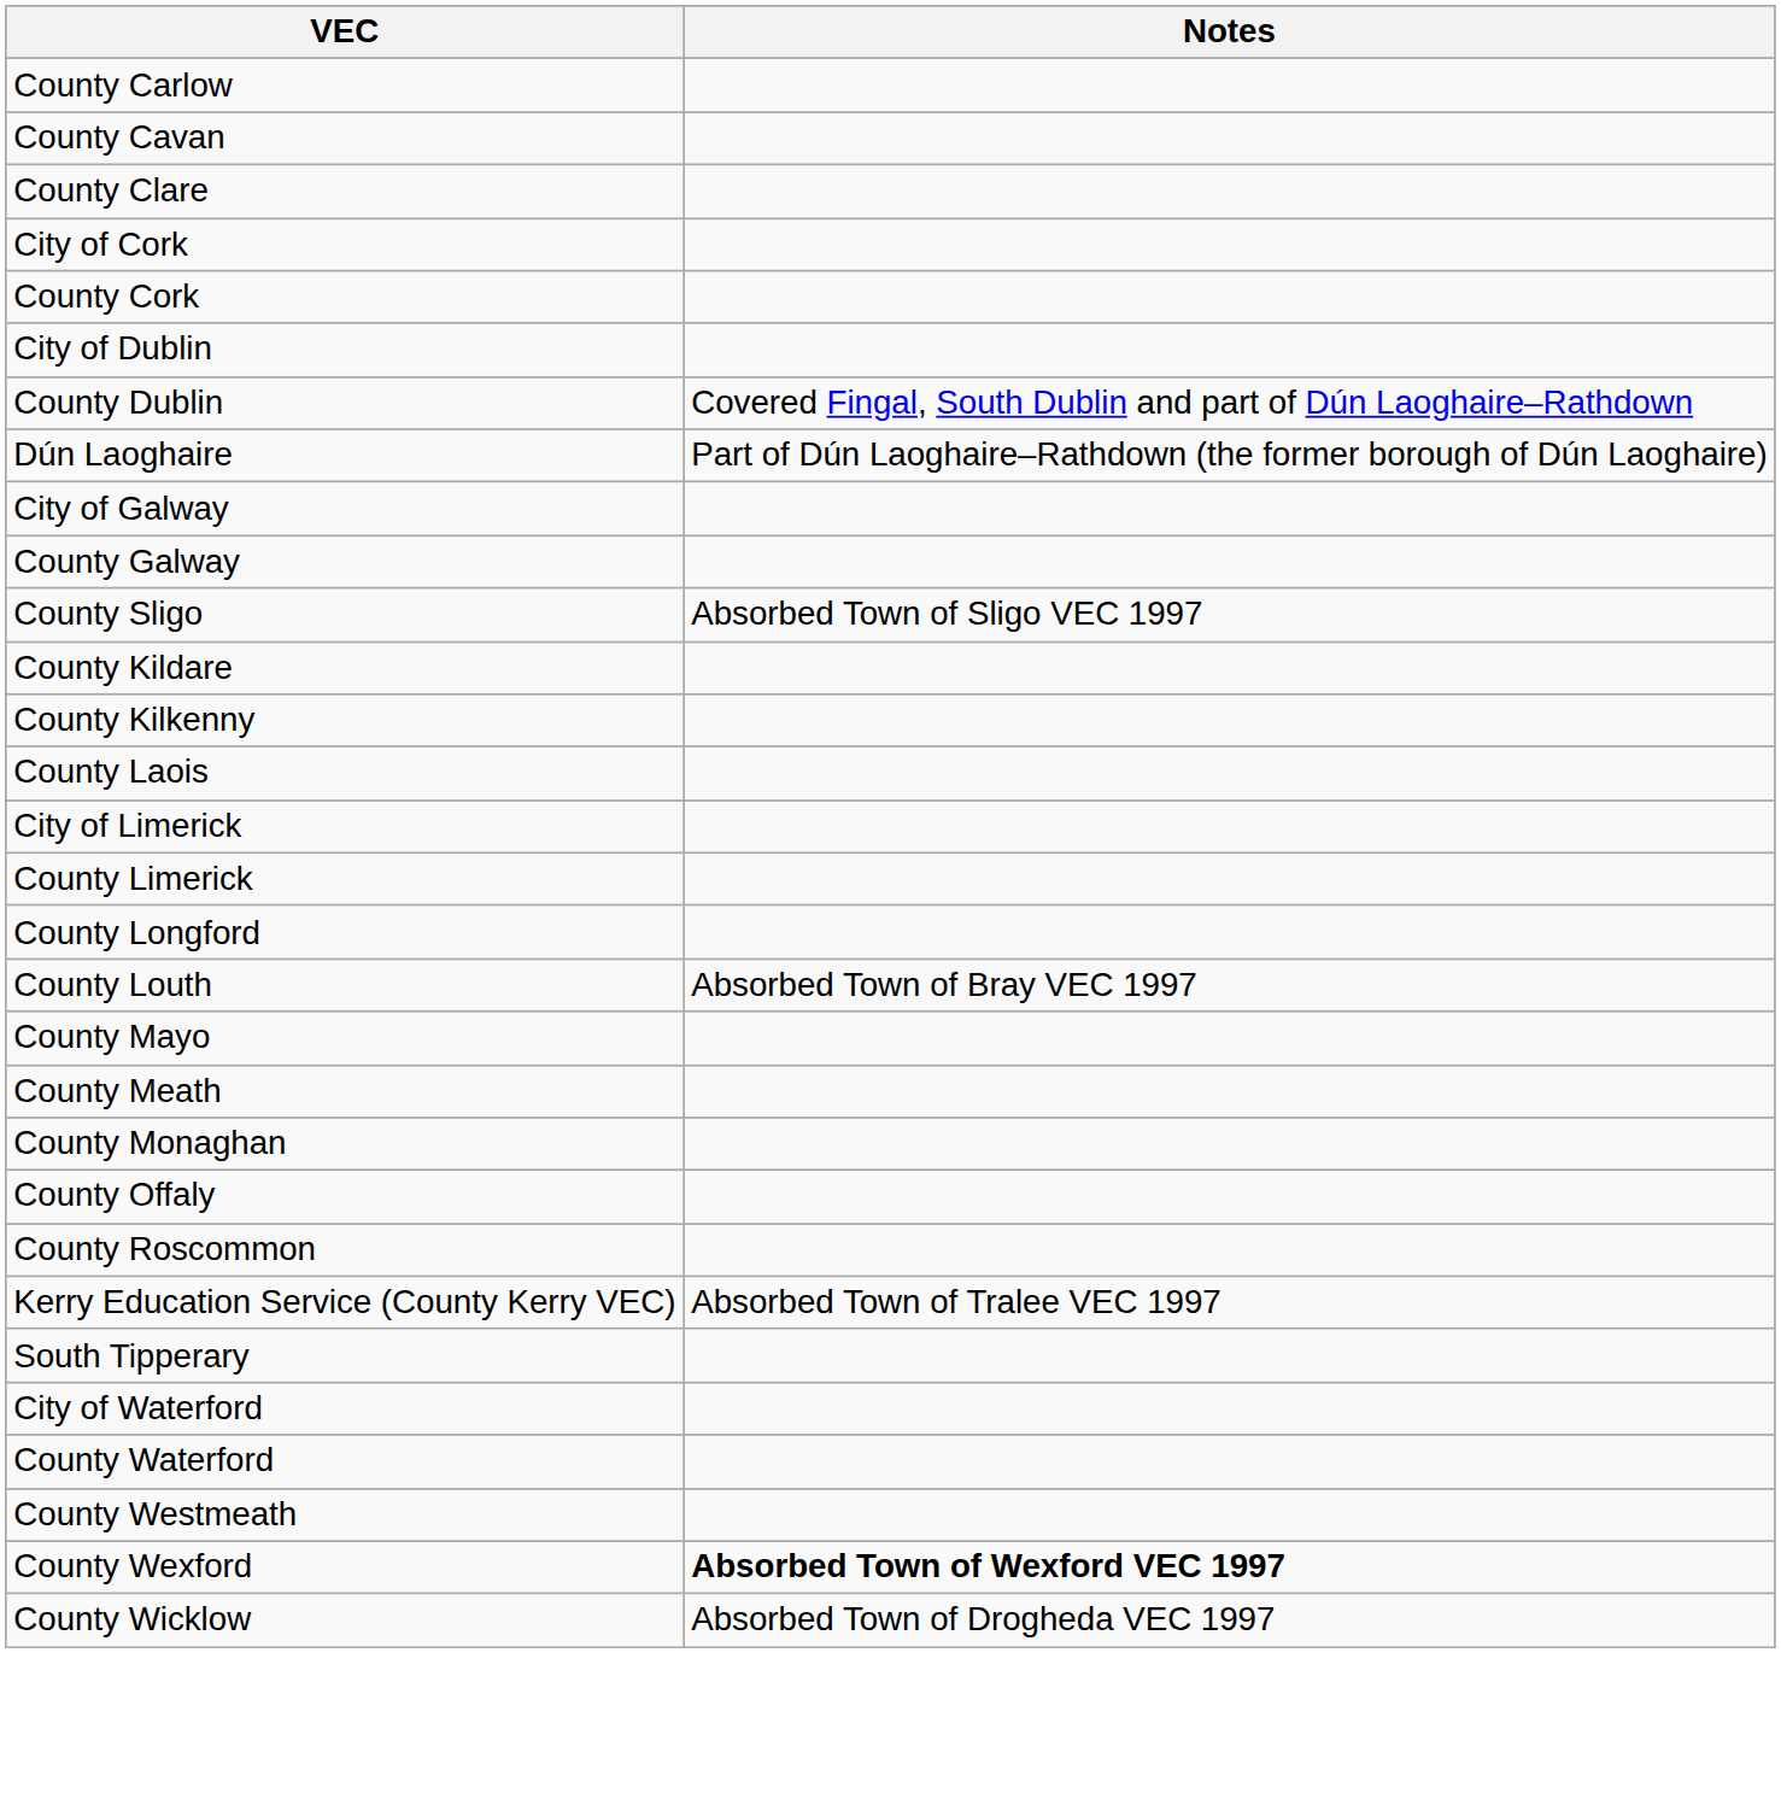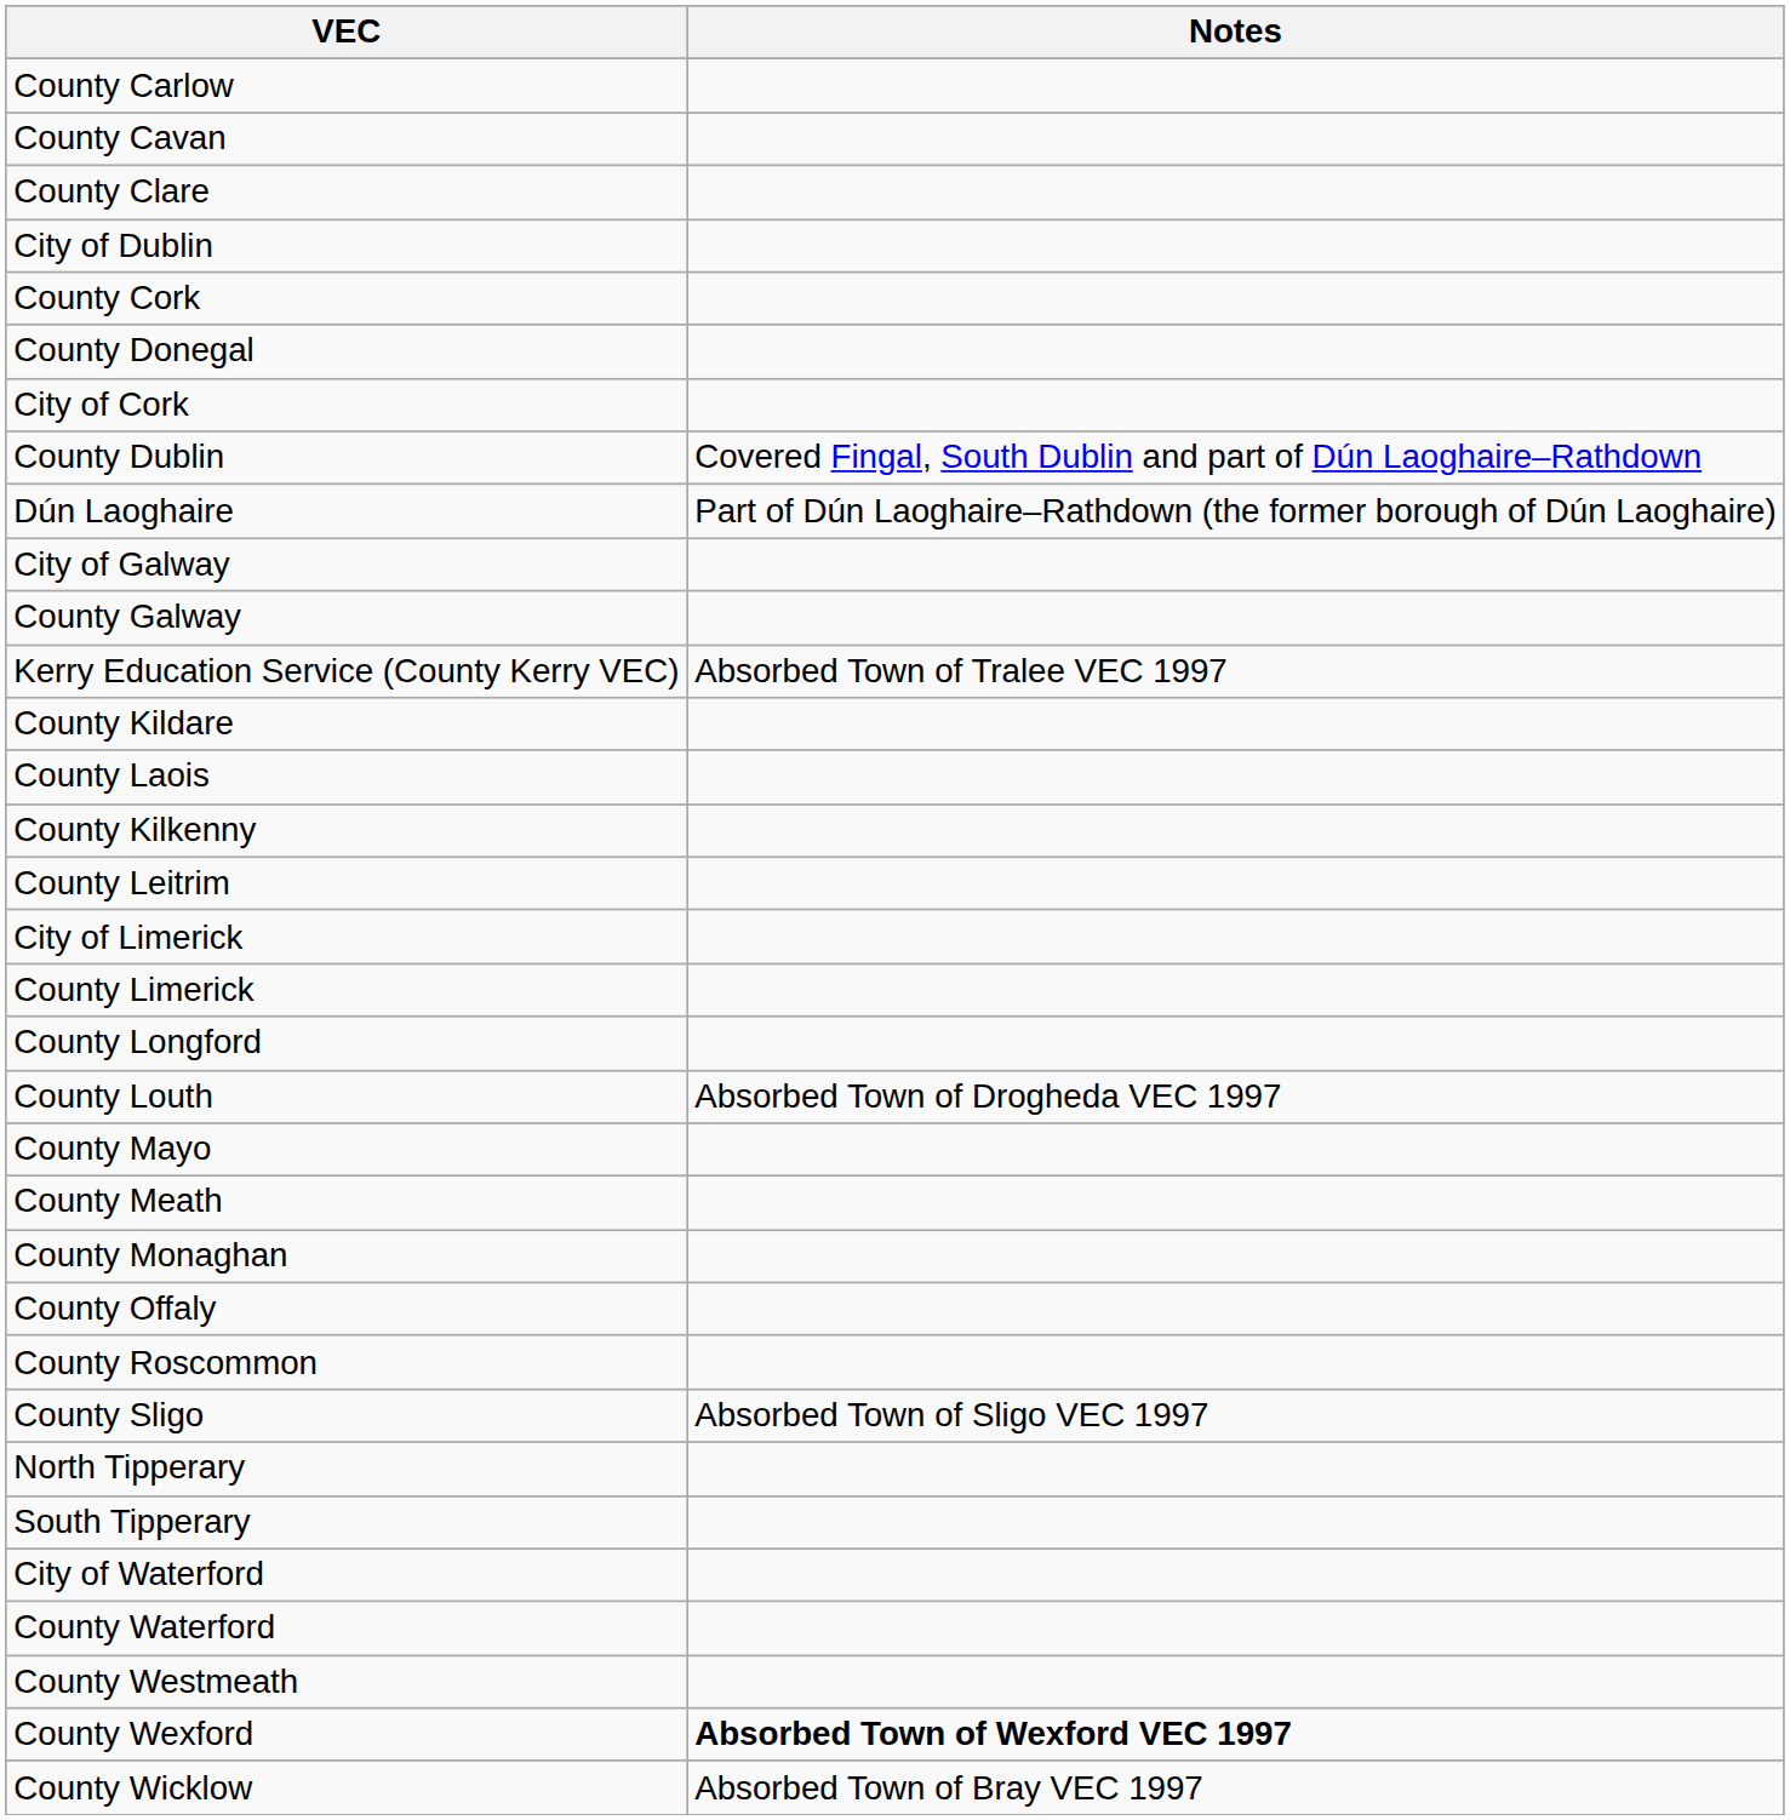rows swapped: City of Cork <-> City of Dublin
+ row: County Donegal
rows swapped: Kerry Education Service (County Kerry VEC) <-> County Sligo
rows swapped: County Kilkenny <-> County Laois
+ row: County Leitrim
County Louth | Notes: Absorbed Town of Bray VEC 1997 -> Absorbed Town of Drogheda VEC 1997
+ row: North Tipperary
County Wicklow | Notes: Absorbed Town of Drogheda VEC 1997 -> Absorbed Town of Bray VEC 1997
